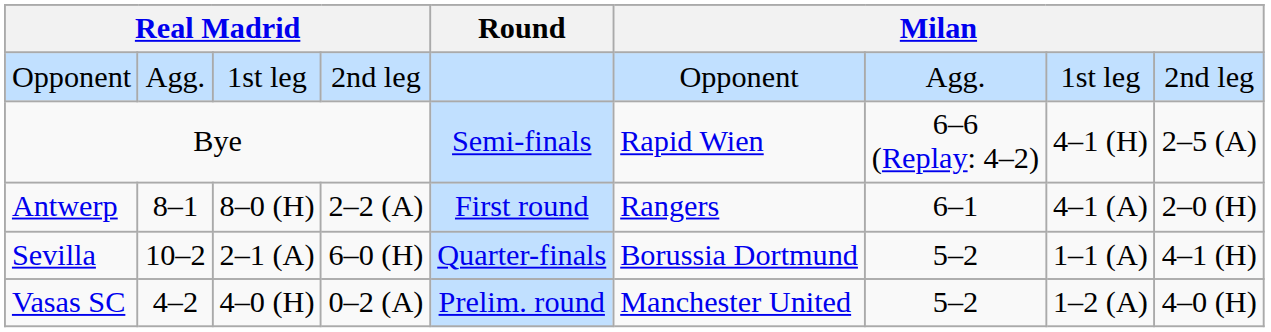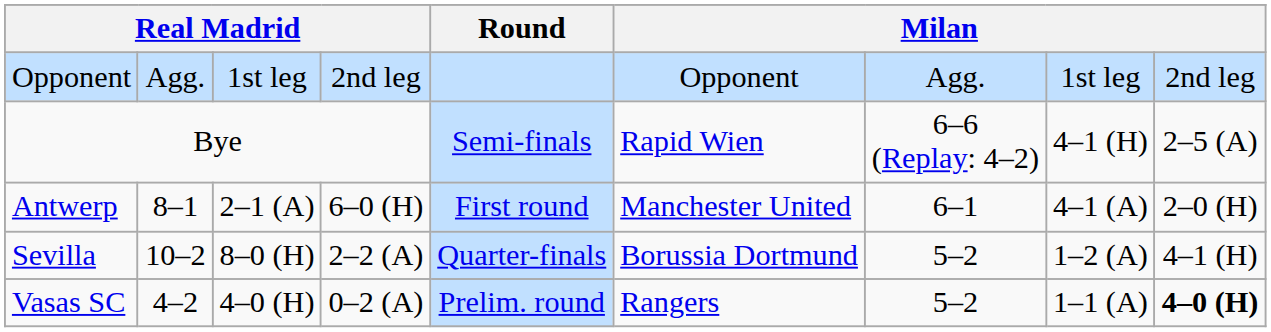Antwerp | column 3: 8–0 (H) -> 2–1 (A)
Antwerp | column 4: 2–2 (A) -> 6–0 (H)
Antwerp | column 6: Rangers -> Manchester United
Sevilla | column 3: 2–1 (A) -> 8–0 (H)
Sevilla | column 4: 6–0 (H) -> 2–2 (A)
Sevilla | column 8: 1–1 (A) -> 1–2 (A)
Vasas SC | column 6: Manchester United -> Rangers
Vasas SC | column 8: 1–2 (A) -> 1–1 (A)
Vasas SC | column 9: normal -> bold
